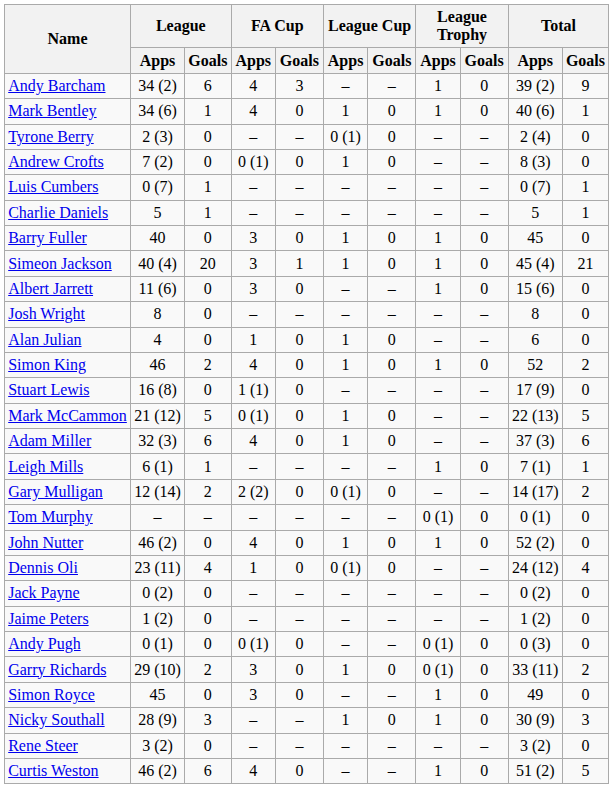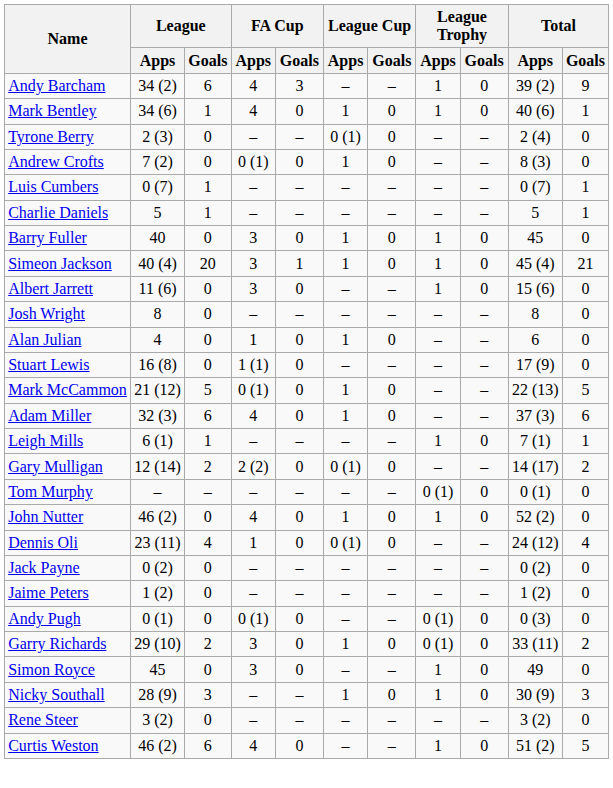- row: Simon King | 46 | 2 | 4 | 0 | 1 | 0 | 1 | 0 | 52 | 2
